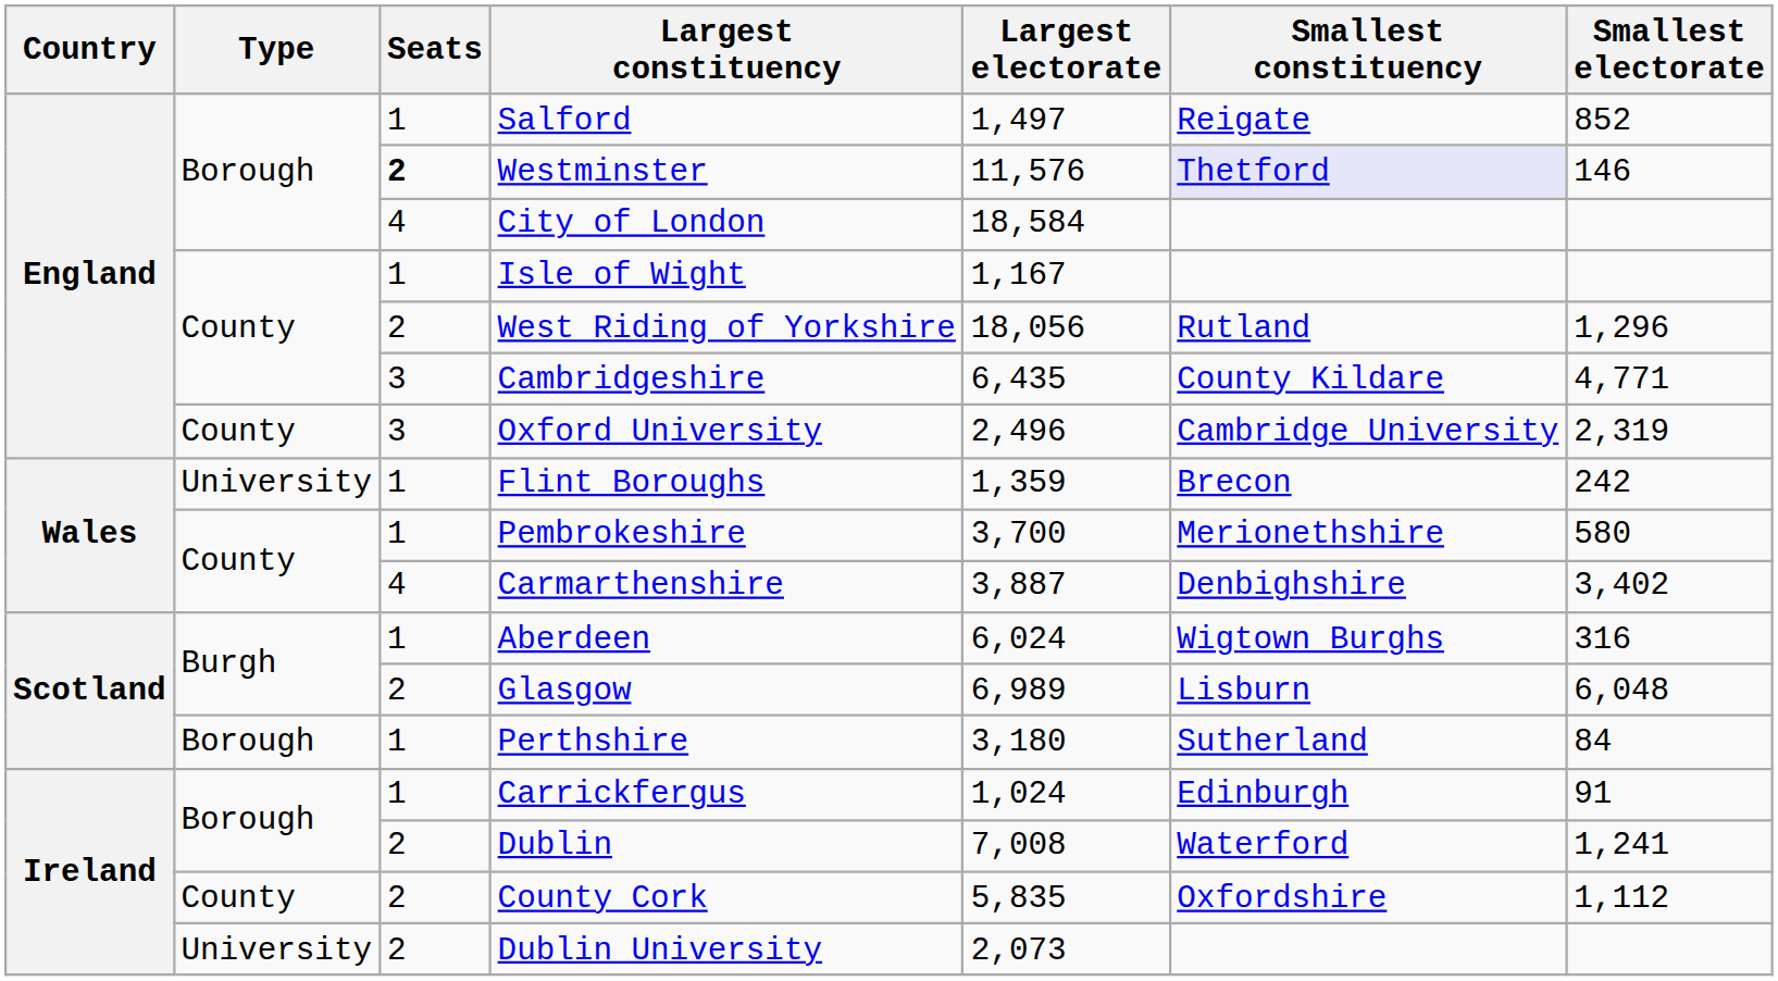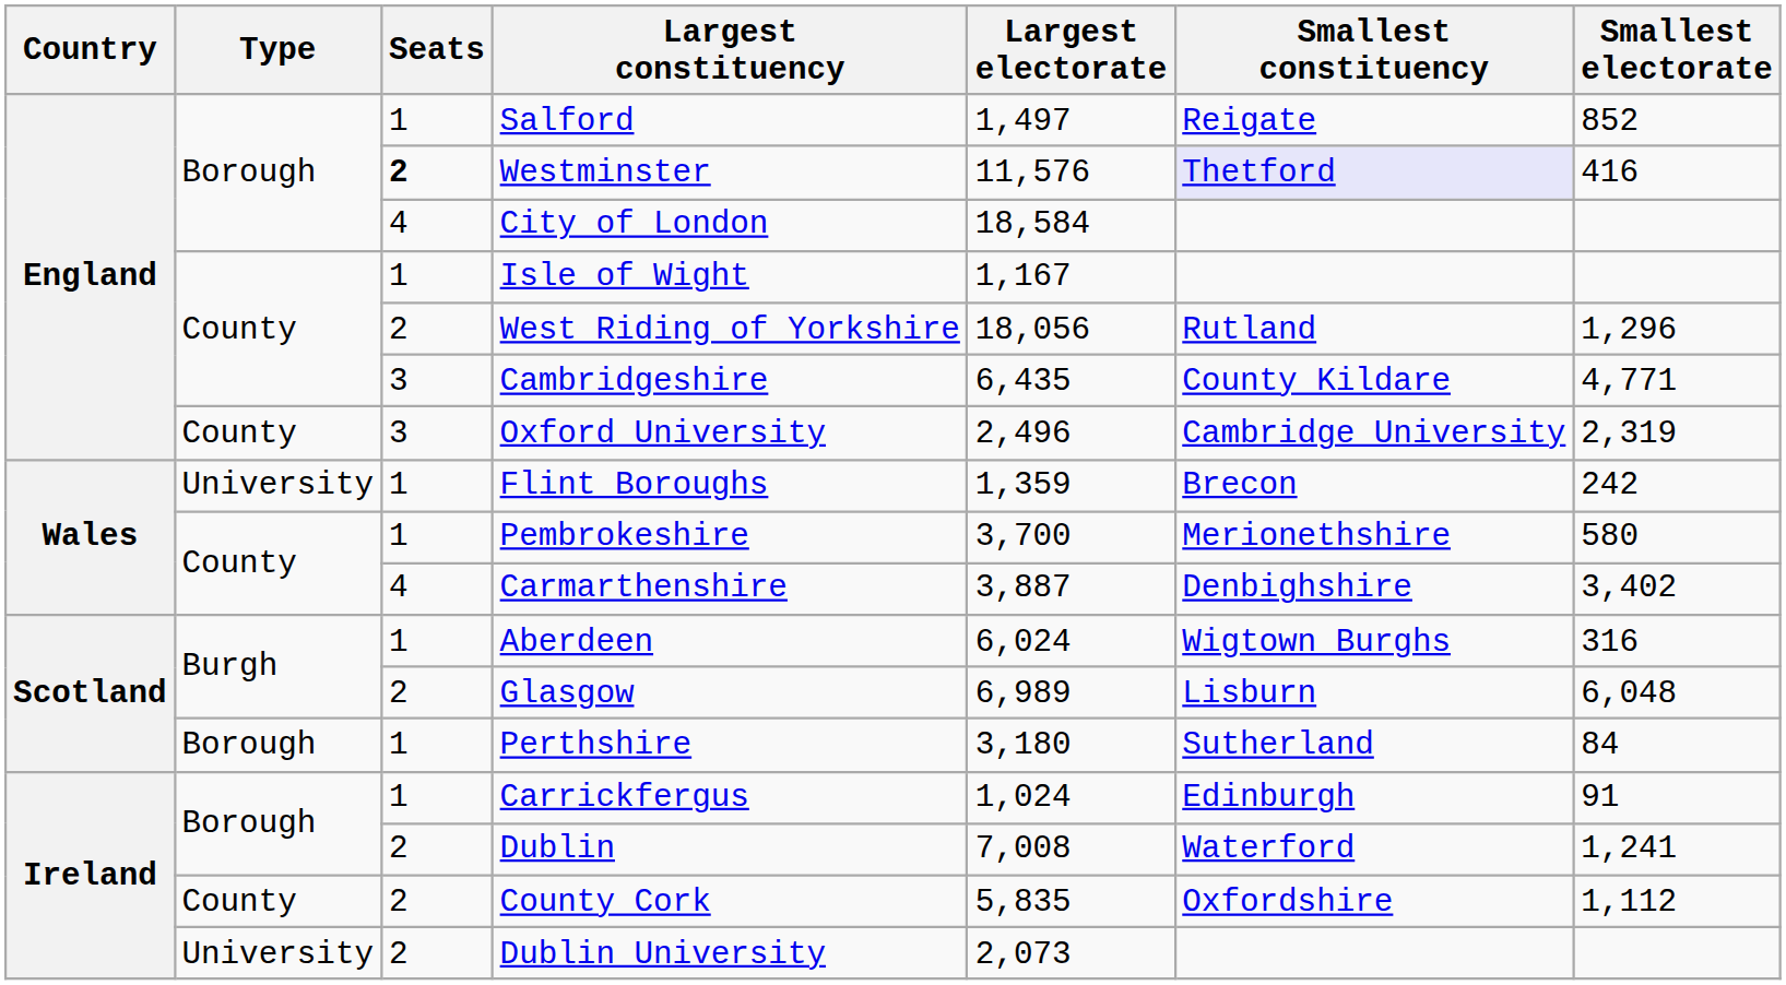Westminster | Smallest electorate: 146 -> 416
